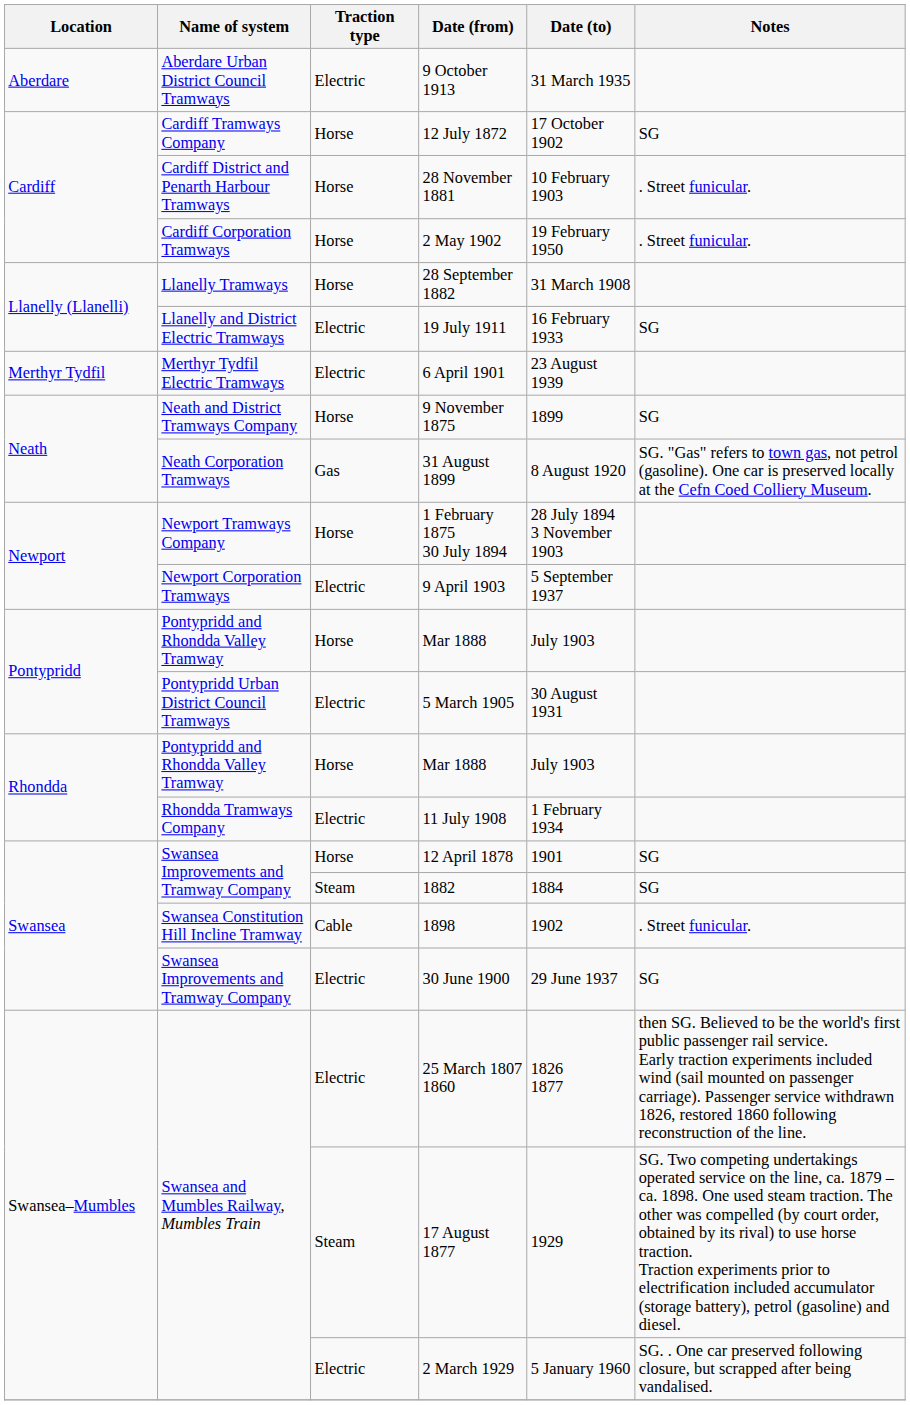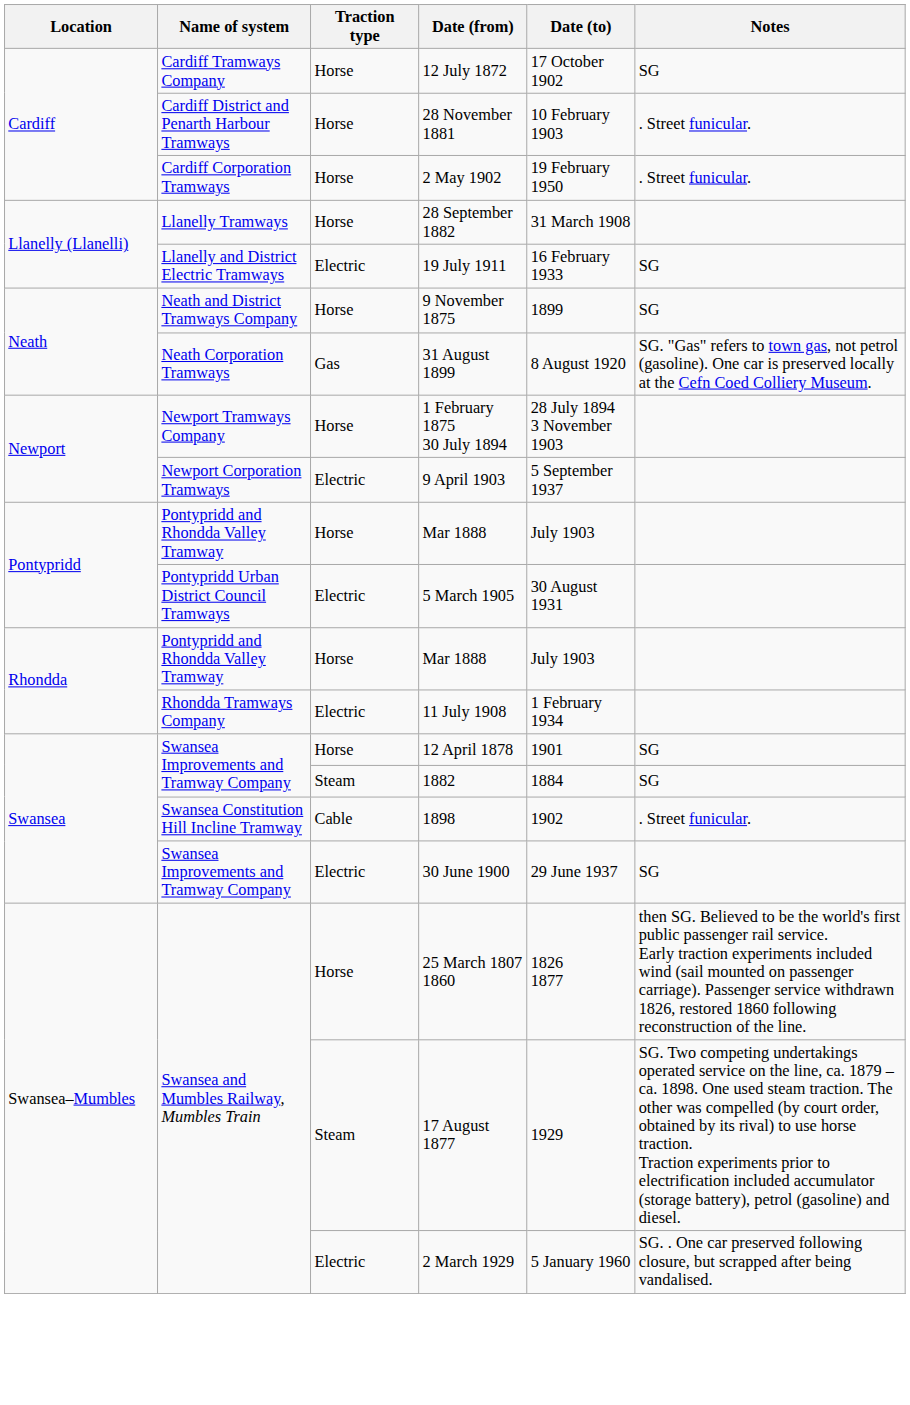- row: Aberdare | Aberdare Urban District Council Tramways | Electric | 9 October 1913 | 31 March 1935
- row: Merthyr Tydfil | Merthyr Tydfil Electric Tramways | Electric | 6 April 1901 | 23 August 1939
25 March 1807 1860 | Traction type: Electric -> Horse
